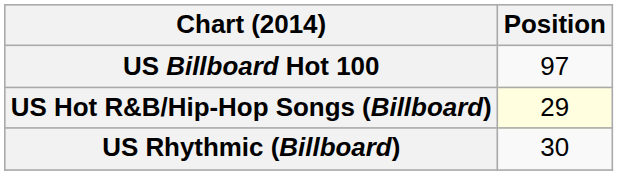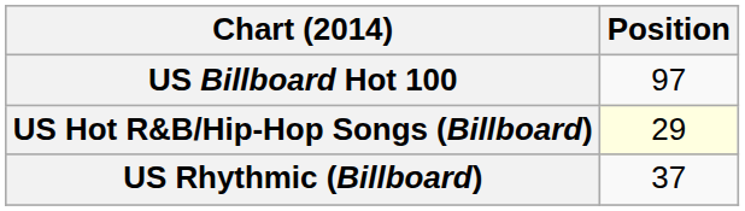US Rhythmic (Billboard) | Position: 30 -> 37
